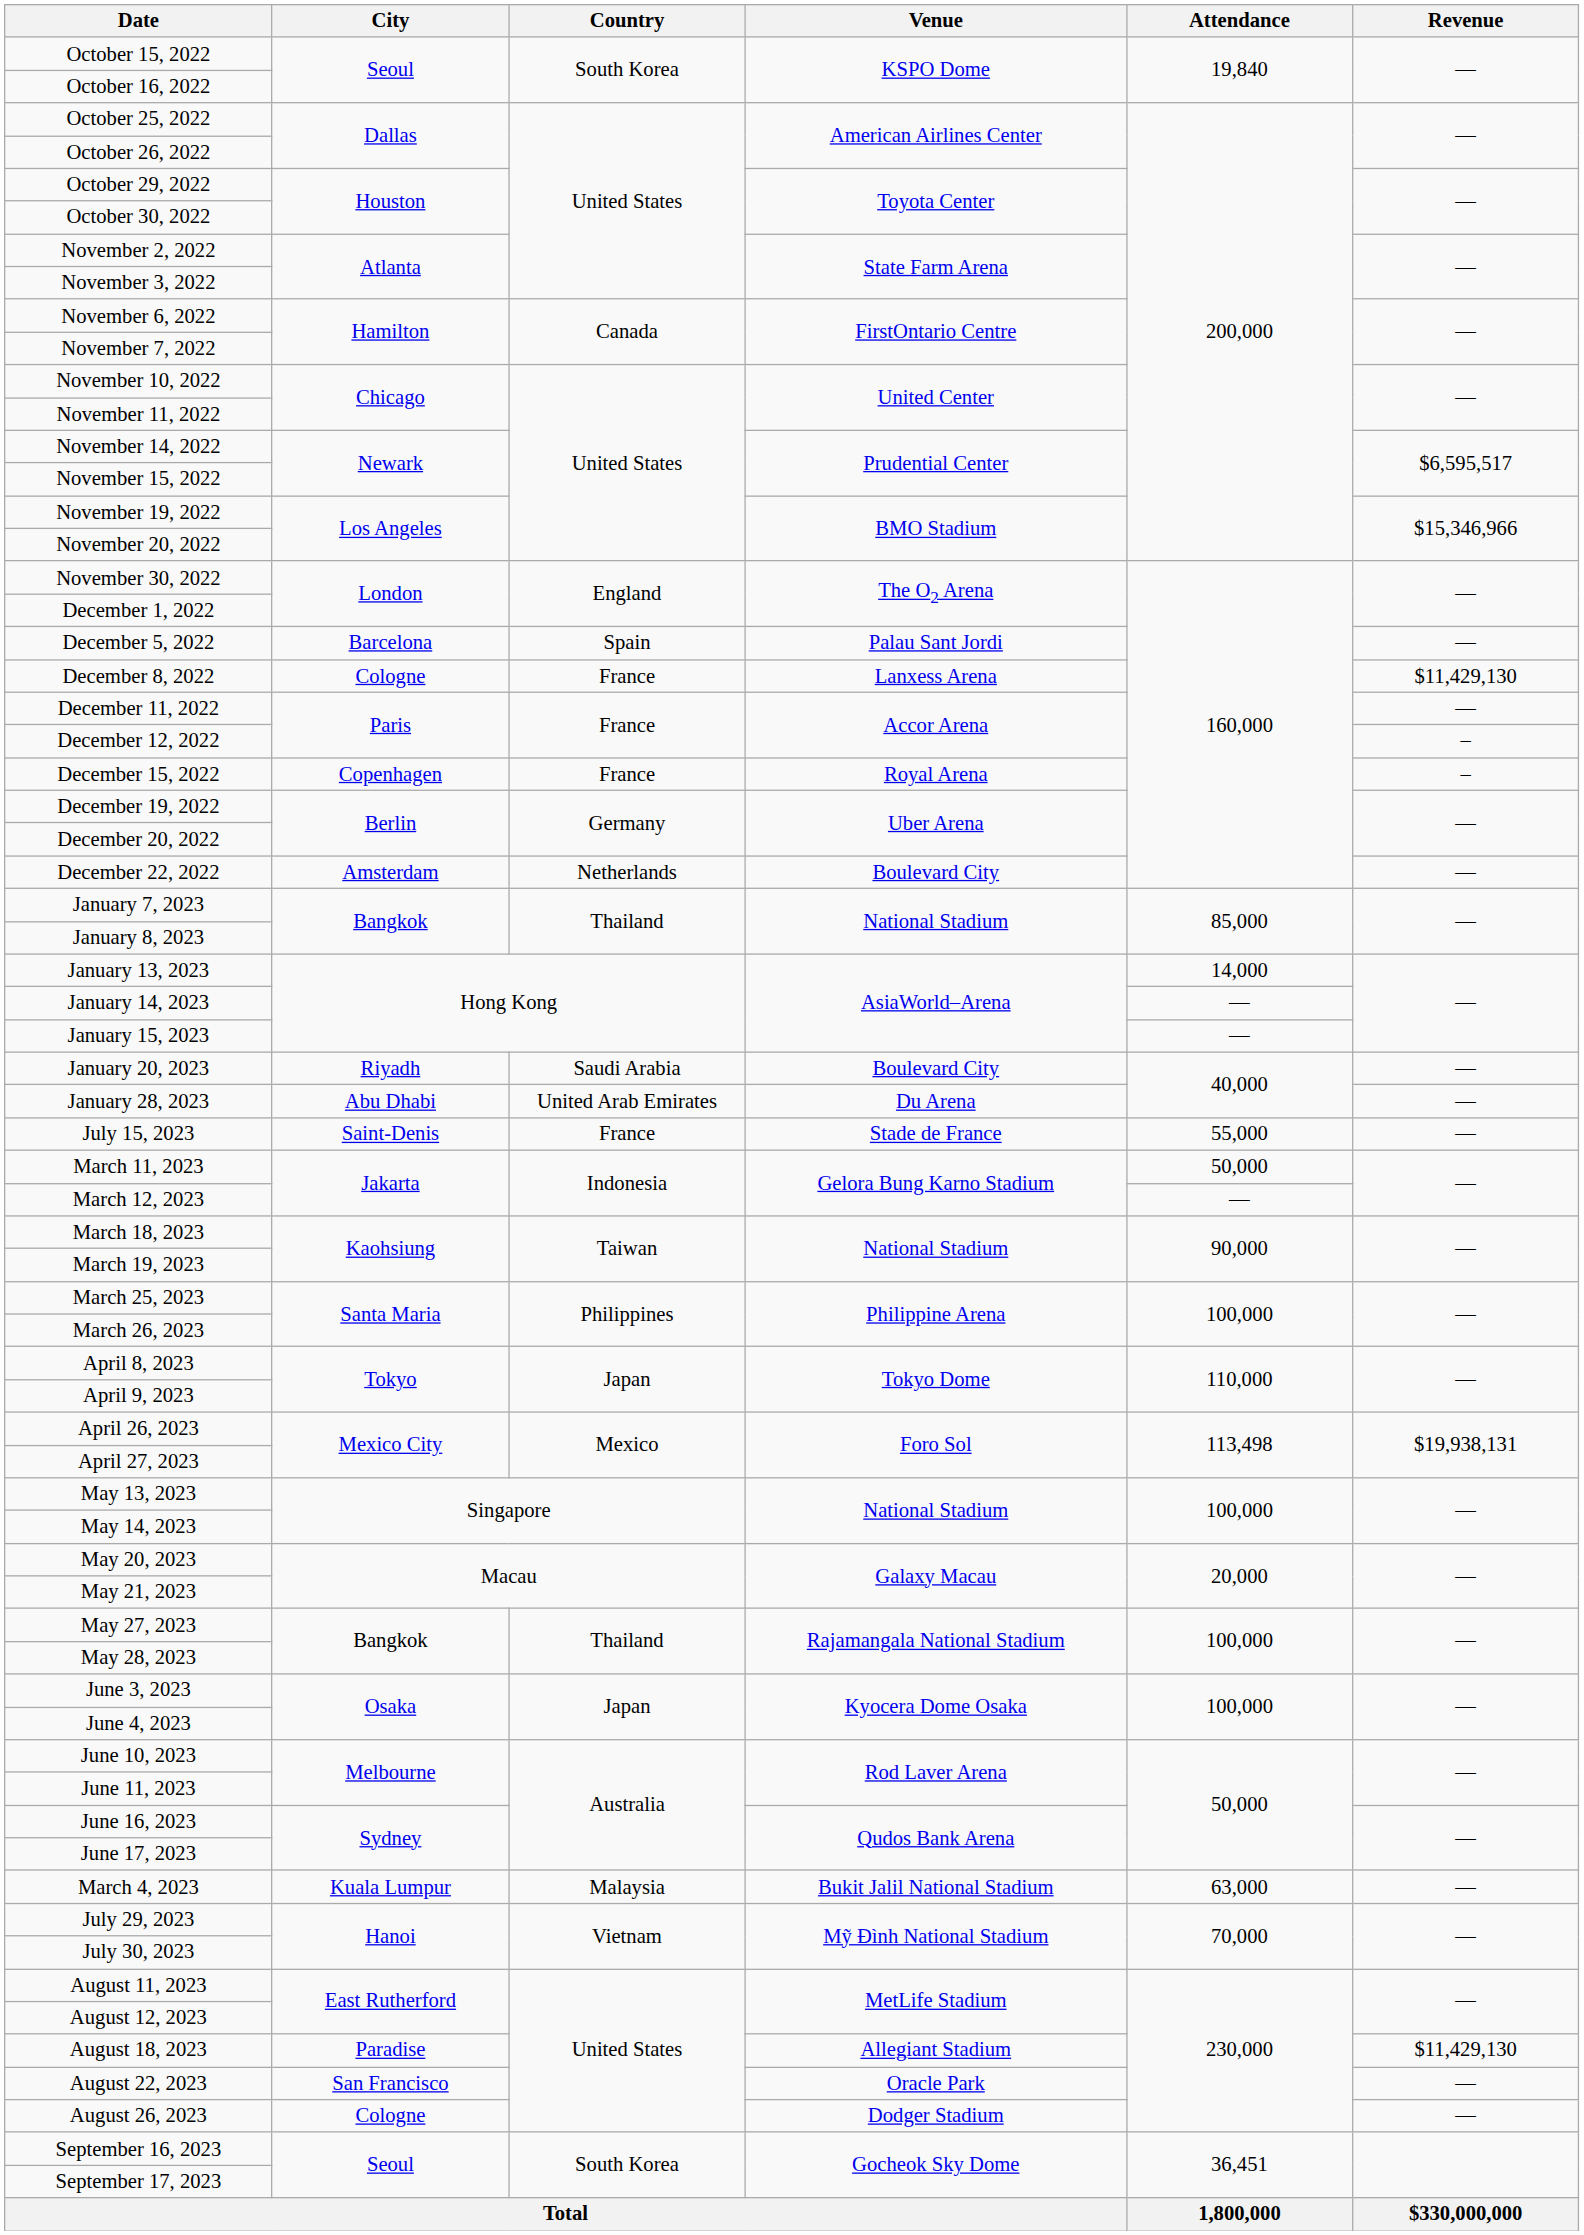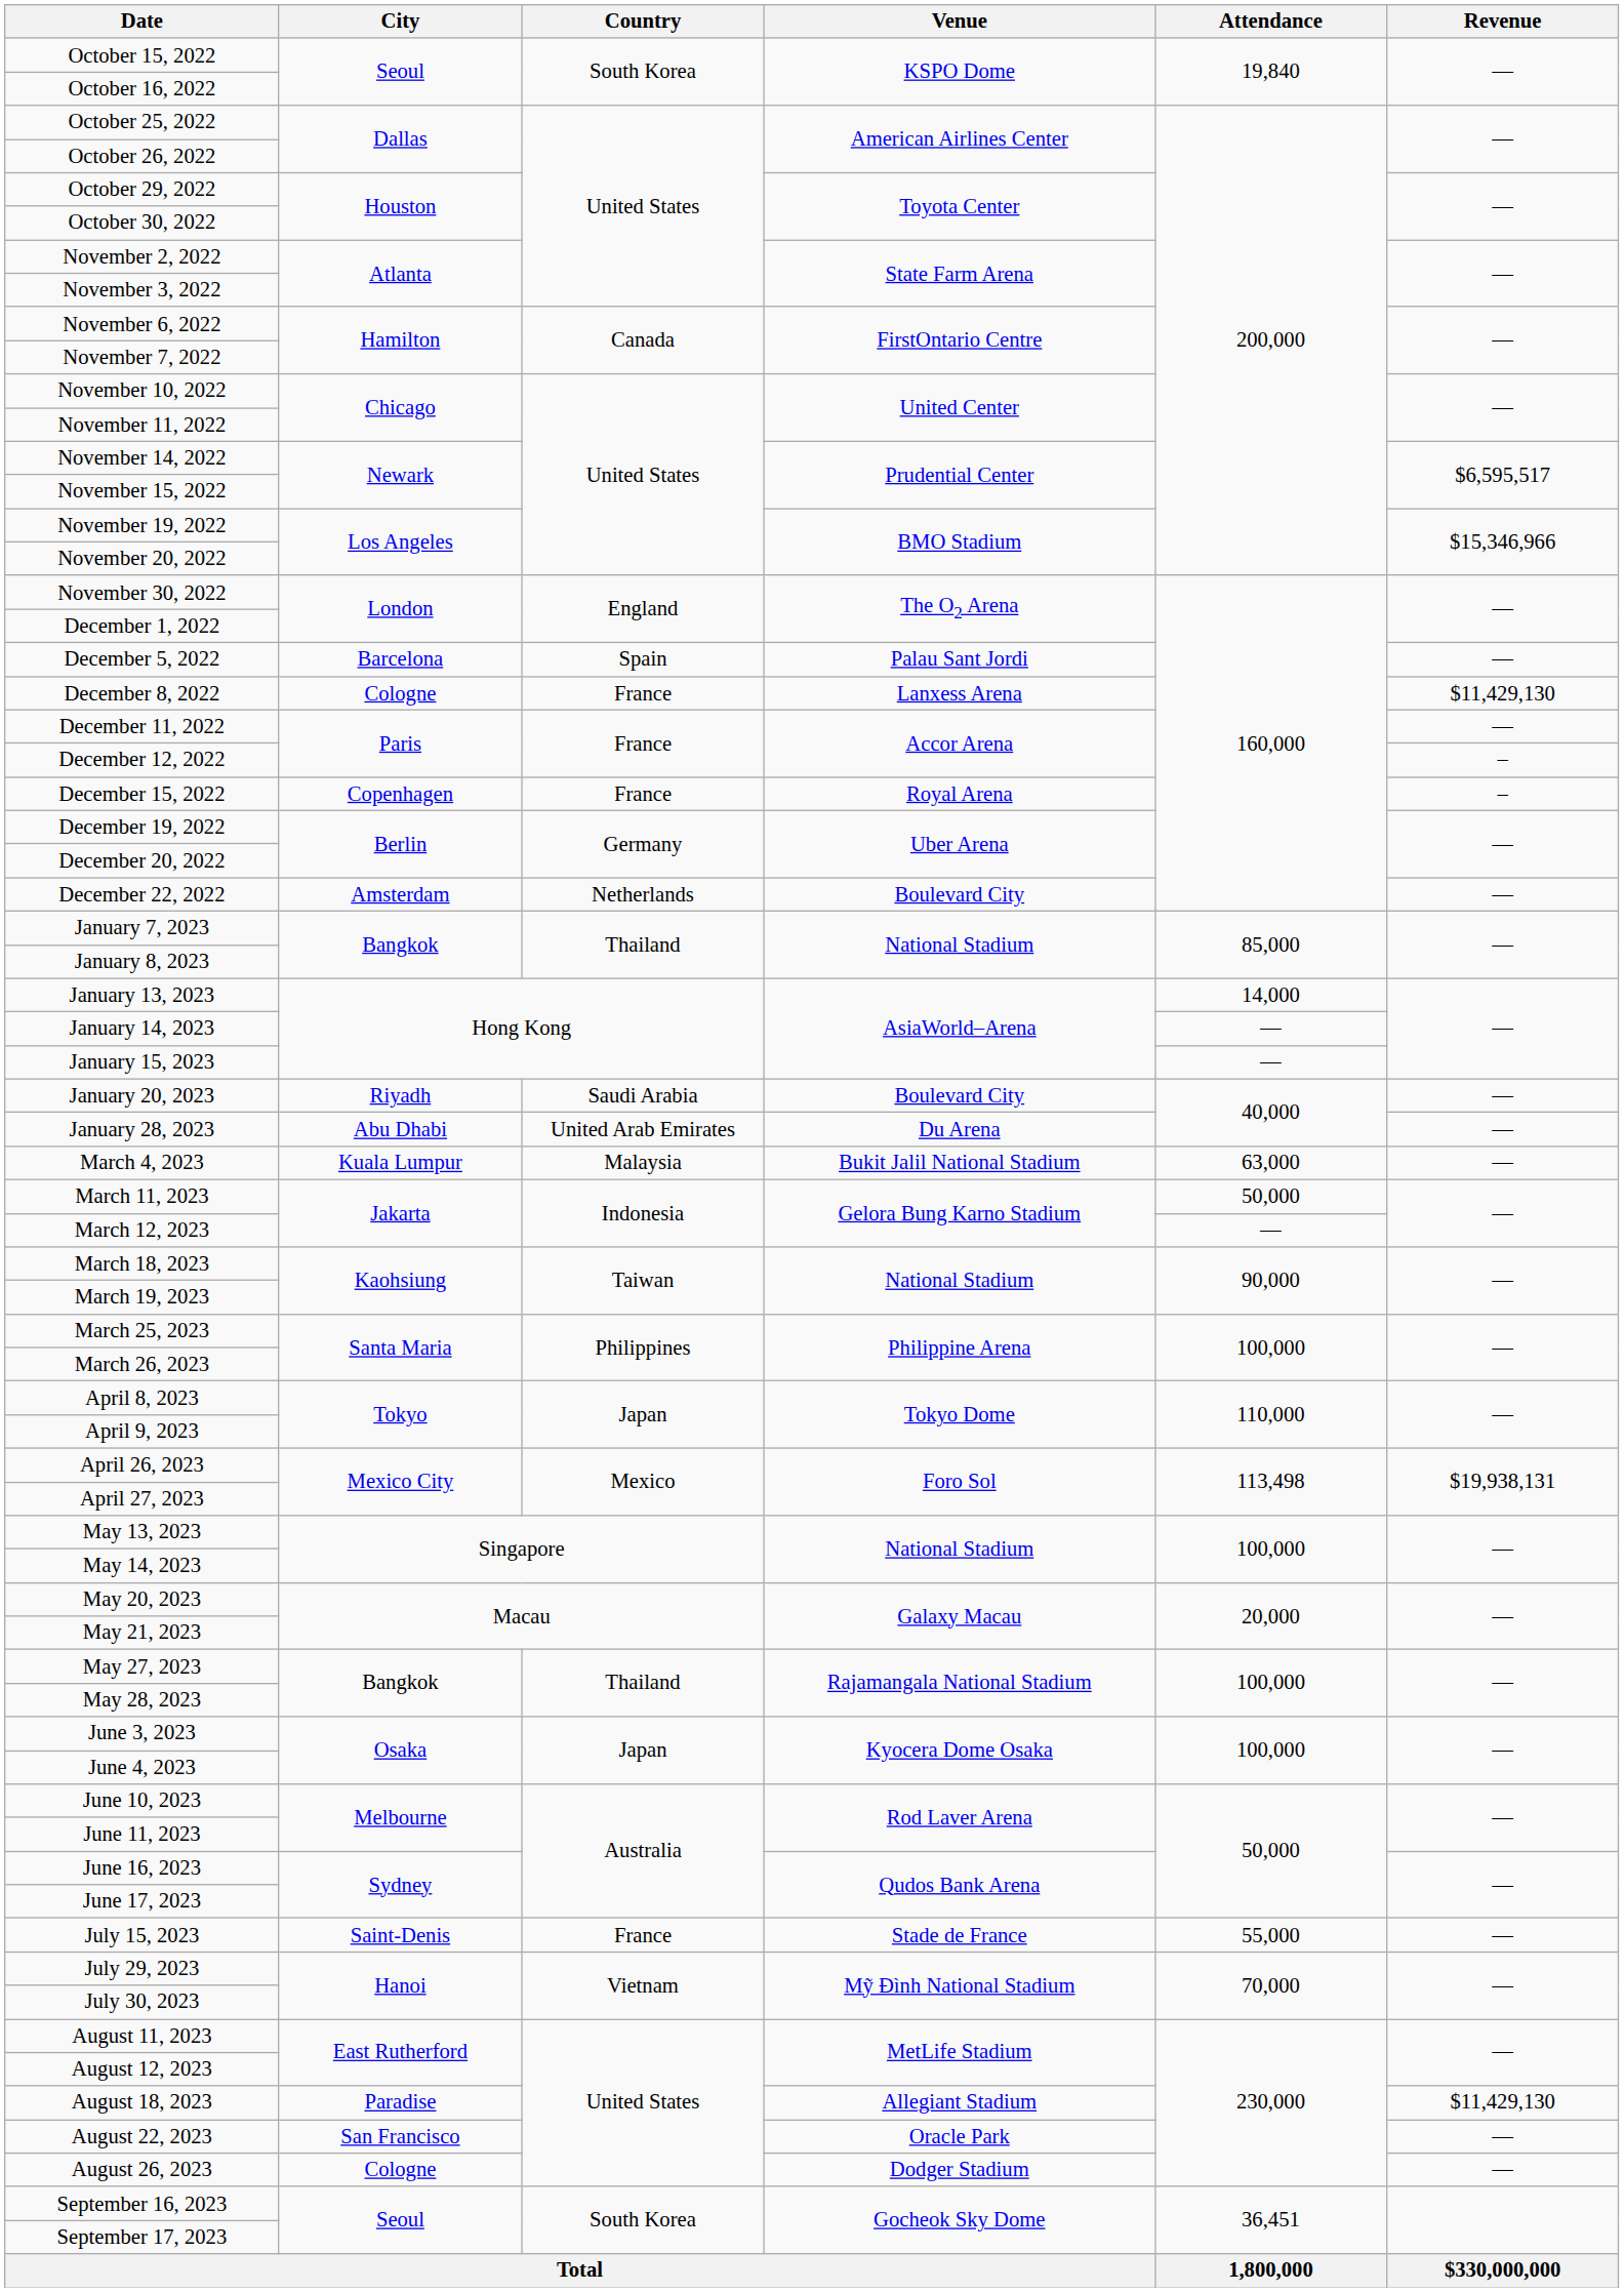rows swapped: March 4, 2023 <-> July 15, 2023
